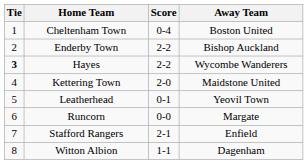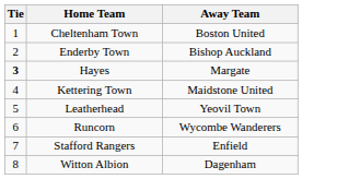- column: Score | 0-4 | 2-2 | 2-2 | 2-0 | 0-1 | 0-0 | 2-1 | 1-1
Hayes | Away Team: Wycombe Wanderers -> Margate
Runcorn | Away Team: Margate -> Wycombe Wanderers
